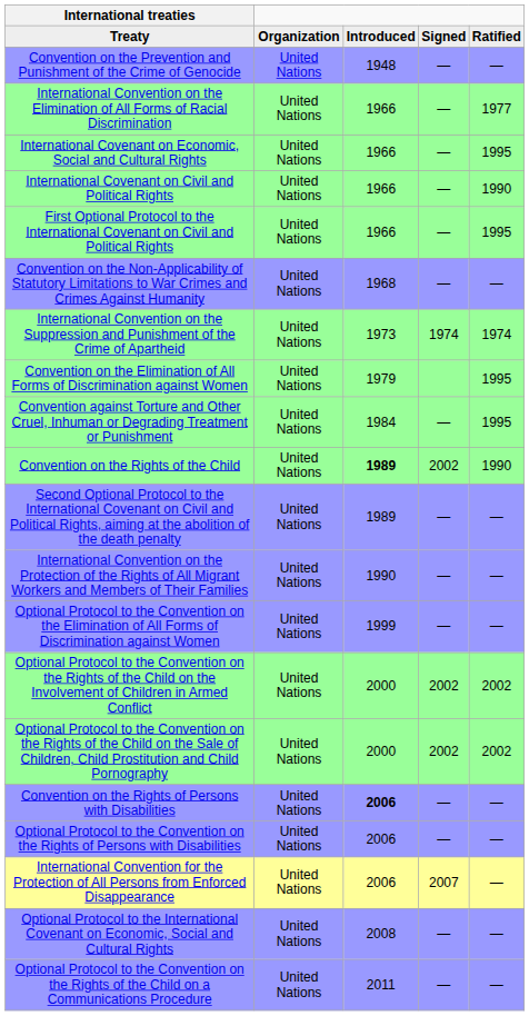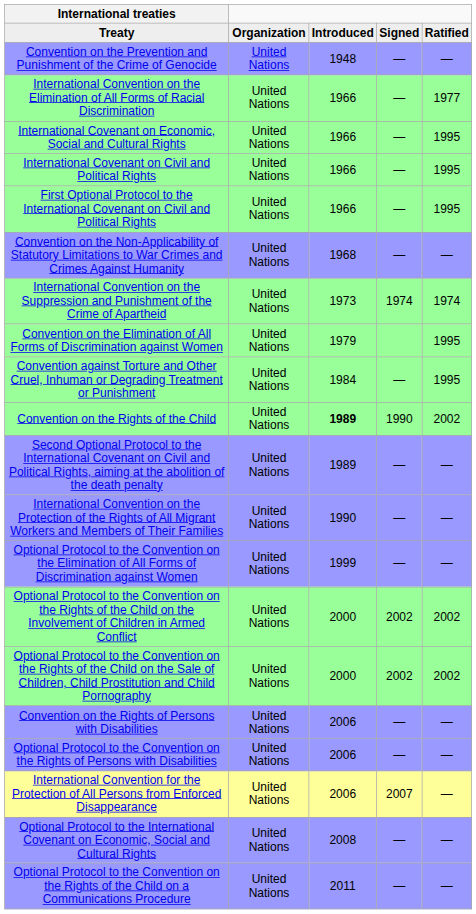International Covenant on Civil and Political Rights | column 5: 1990 -> 1995
Convention on the Rights of the Child | column 4: 2002 -> 1990
Convention on the Rights of the Child | column 5: 1990 -> 2002
Convention on the Rights of Persons with Disabilities | column 3: bold -> normal
